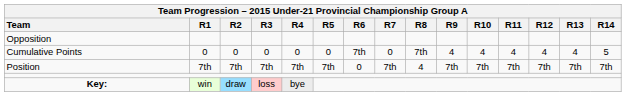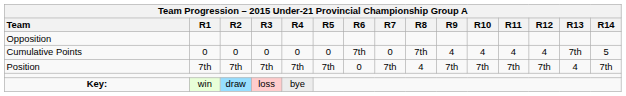Cumulative Points | column 14: 4 -> 7th
Position | column 14: 7th -> 4
